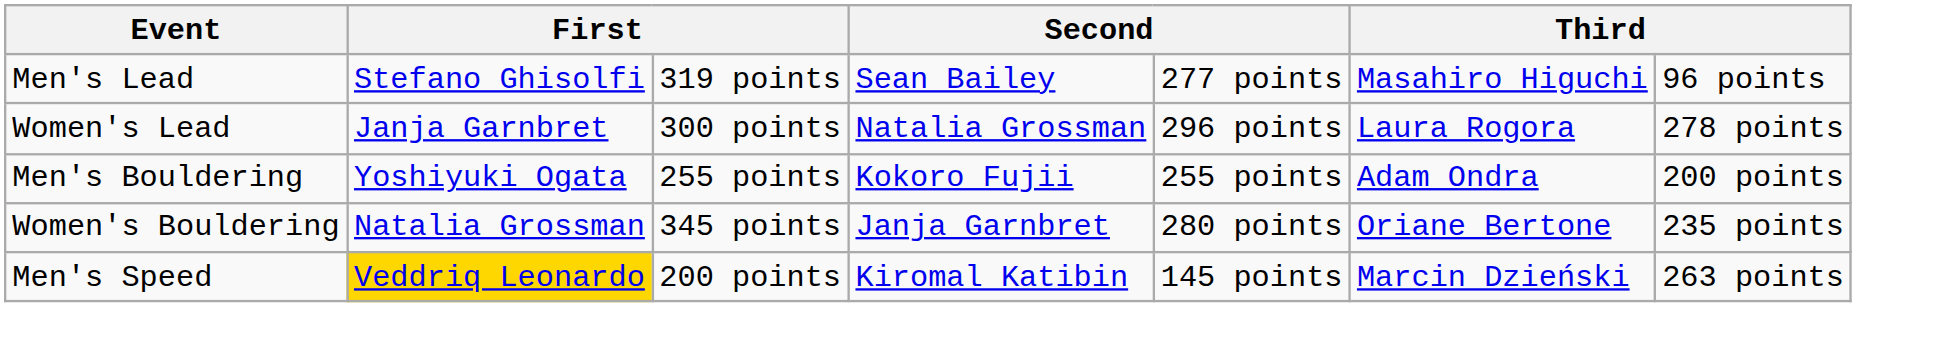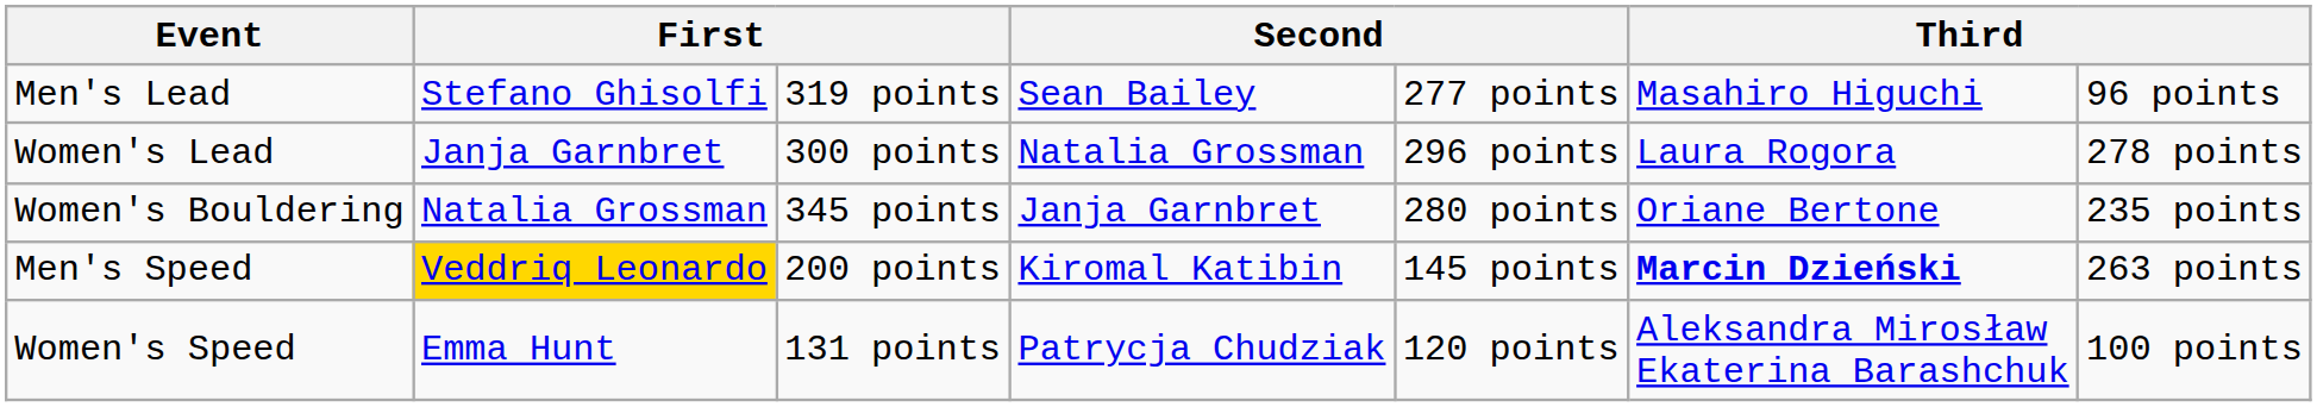- row: Men's Bouldering | Yoshiyuki Ogata | 255 points | Kokoro Fujii | 255 points | Adam Ondra | 200 points
Men's Speed | column 6: normal -> bold
+ row: Women's Speed | Emma Hunt | 131 points | Patrycja Chudziak | 120 points | Aleksandra Mirosław Ekaterina Barashchuk | 100 points
